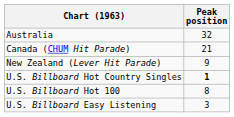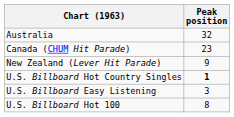Canada (CHUM Hit Parade) | Peak position: 21 -> 23
rows swapped: U.S. Billboard Hot 100 <-> U.S. Billboard Easy Listening
